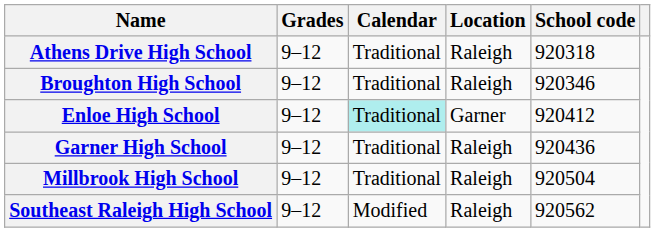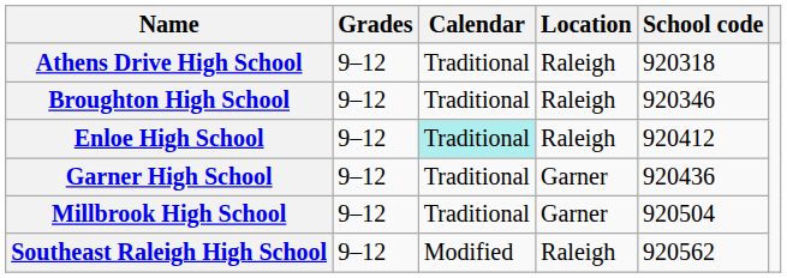Enloe High School | Location: Garner -> Raleigh
Garner High School | Location: Raleigh -> Garner
Millbrook High School | Location: Raleigh -> Garner
